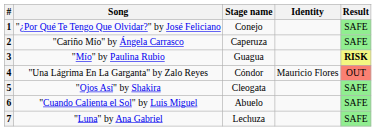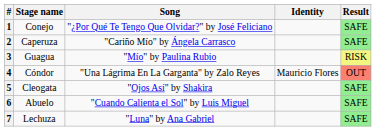columns swapped: Stage name <-> Song
3 | Result: bold -> normal
